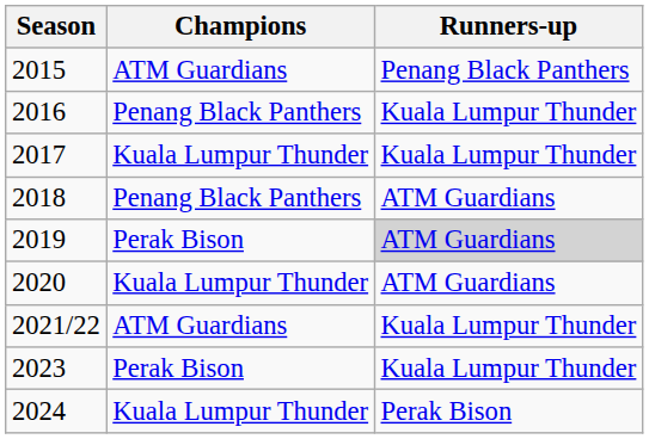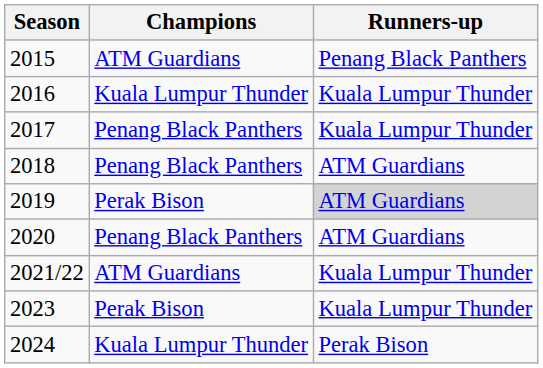2016 | Champions: Penang Black Panthers -> Kuala Lumpur Thunder
2017 | Champions: Kuala Lumpur Thunder -> Penang Black Panthers
2020 | Champions: Kuala Lumpur Thunder -> Penang Black Panthers
